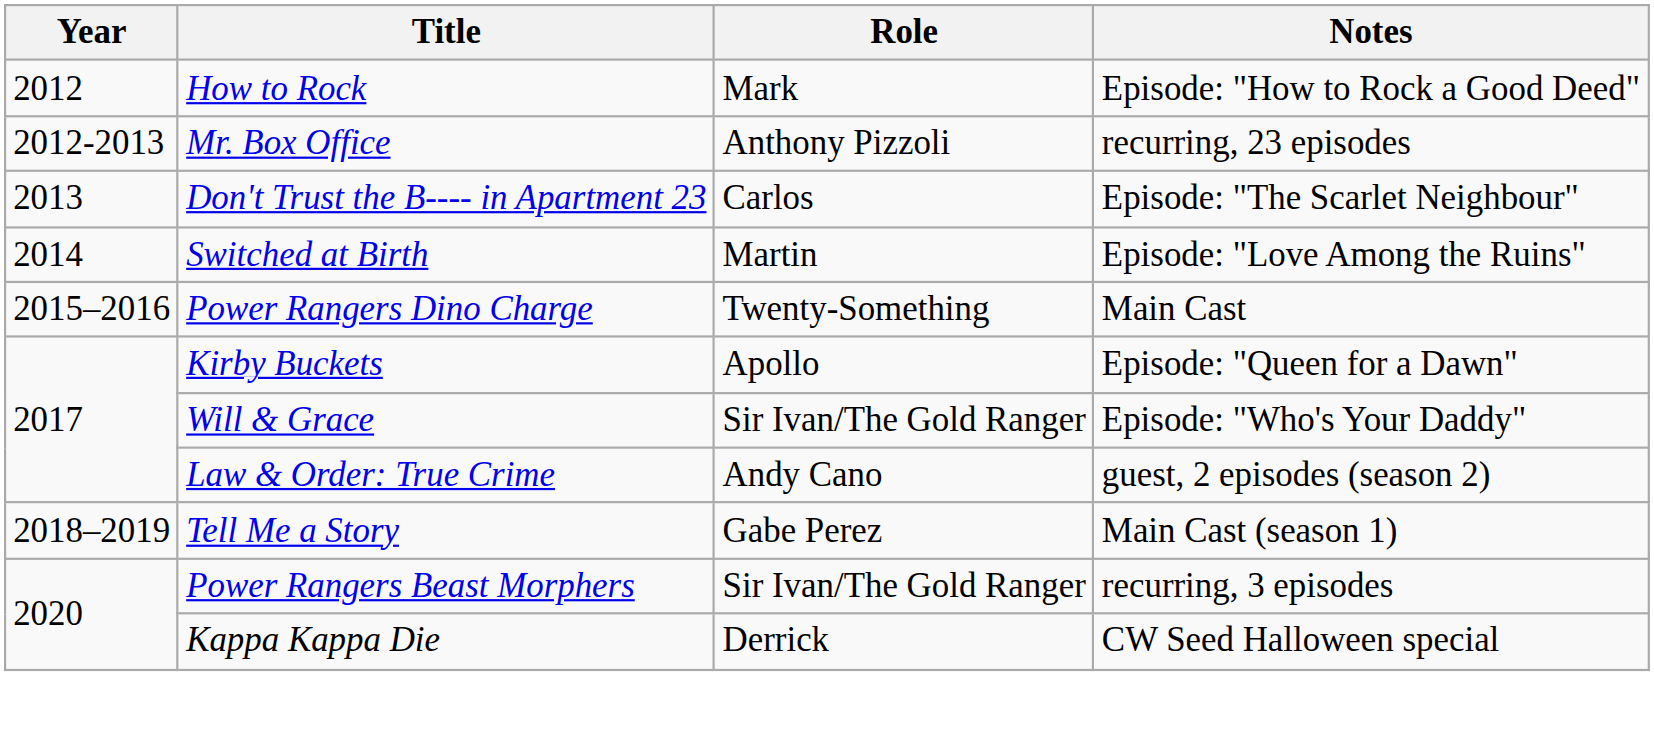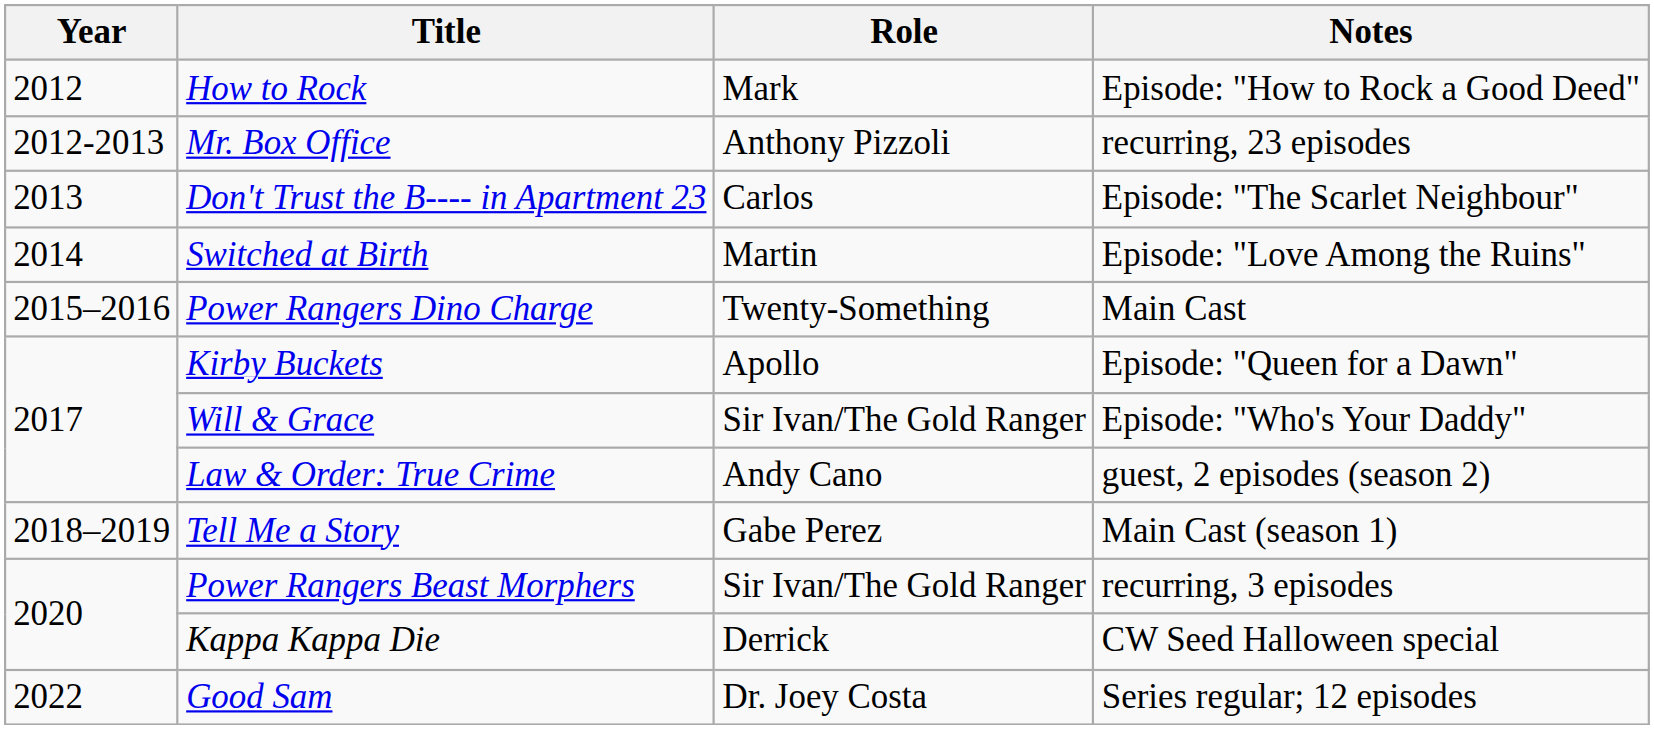+ row: 2022 | Good Sam | Dr. Joey Costa | Series regular; 12 episodes
